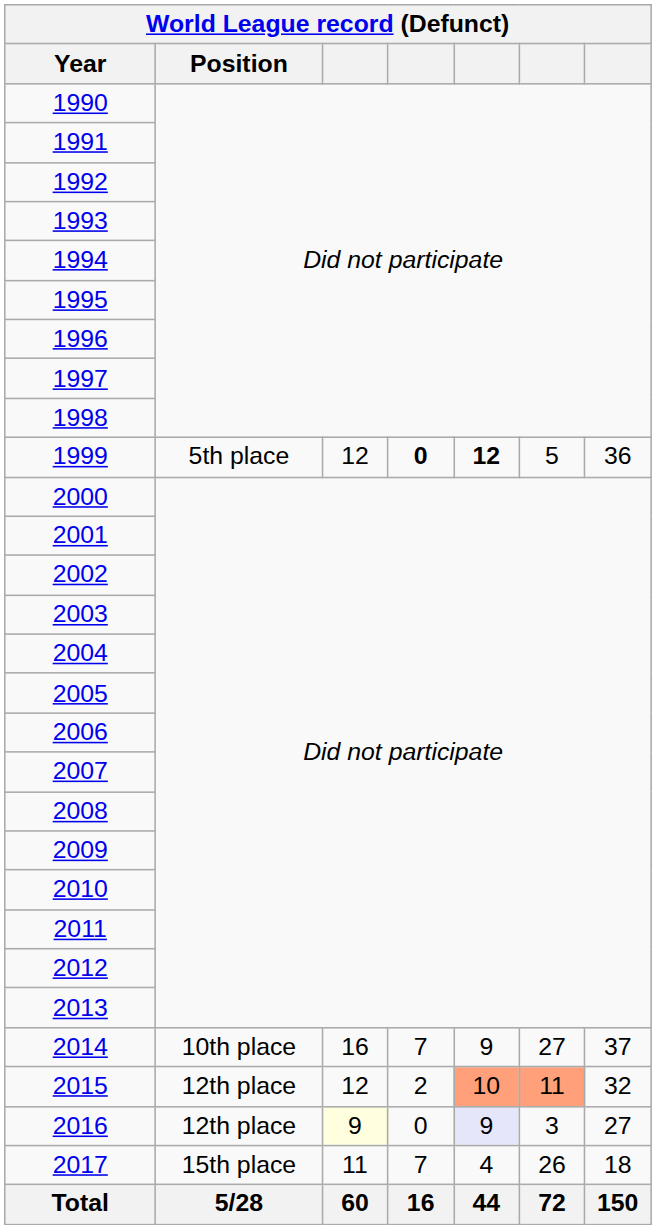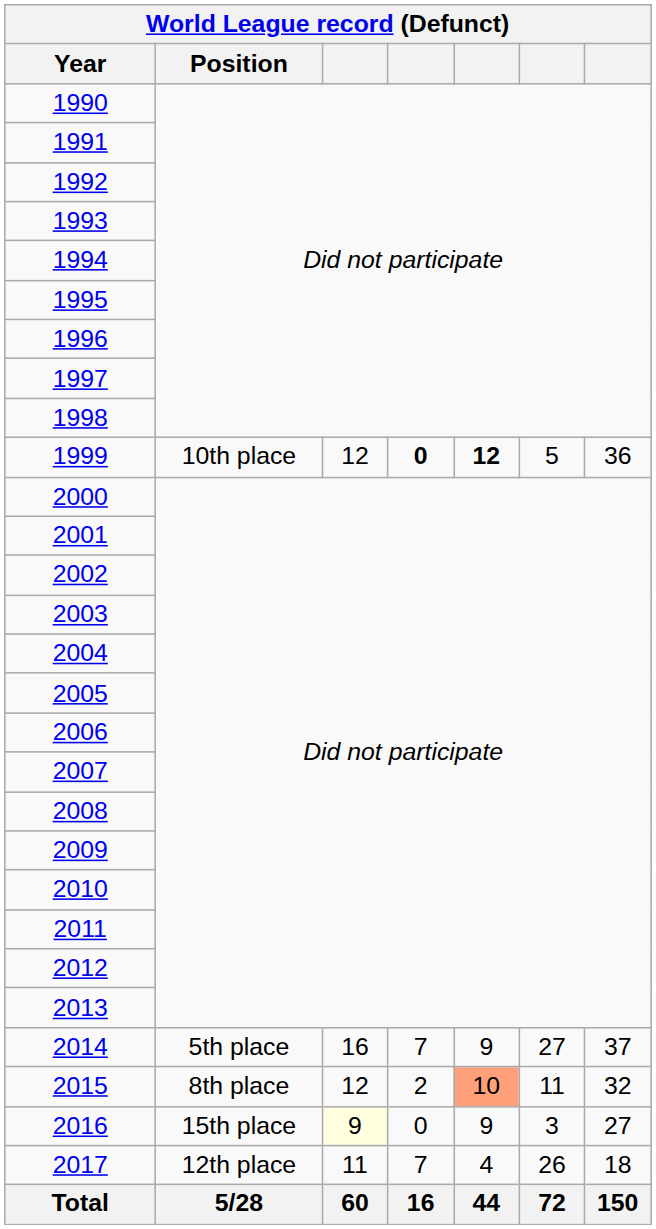1999 | Position: 5th place -> 10th place
2014 | Position: 10th place -> 5th place
2015 | Position: 12th place -> 8th place
2015 | column 6: lightsalmon background -> no background
2016 | Position: 12th place -> 15th place
2016 | column 5: lavender background -> no background
2017 | Position: 15th place -> 12th place
